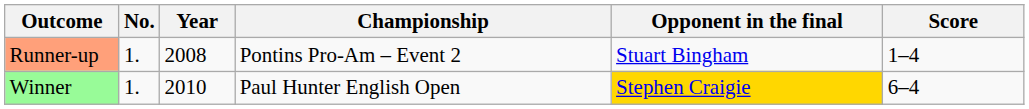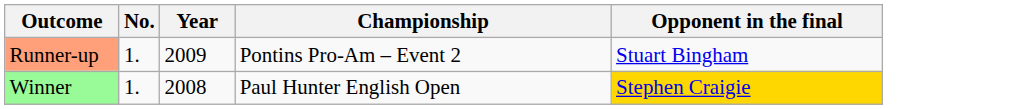- column: Score | 1–4 | 6–4
Runner-up | Year: 2008 -> 2009
Winner | Year: 2010 -> 2008
